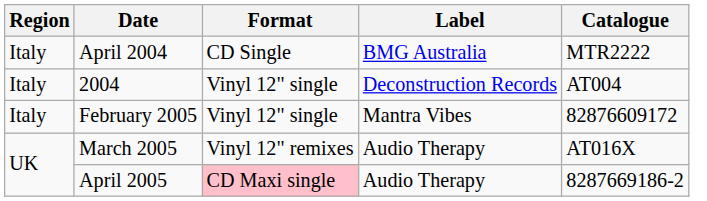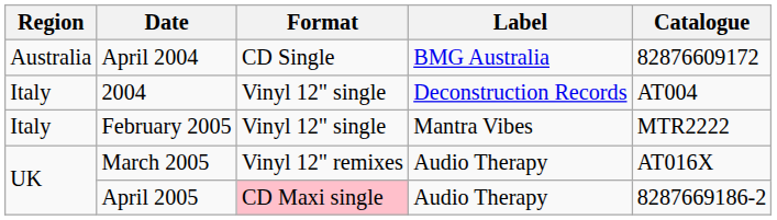April 2004 | Region: Italy -> Australia
April 2004 | Catalogue: MTR2222 -> 82876609172
February 2005 | Catalogue: 82876609172 -> MTR2222
